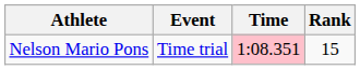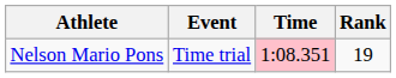Nelson Mario Pons | Rank: 15 -> 19
